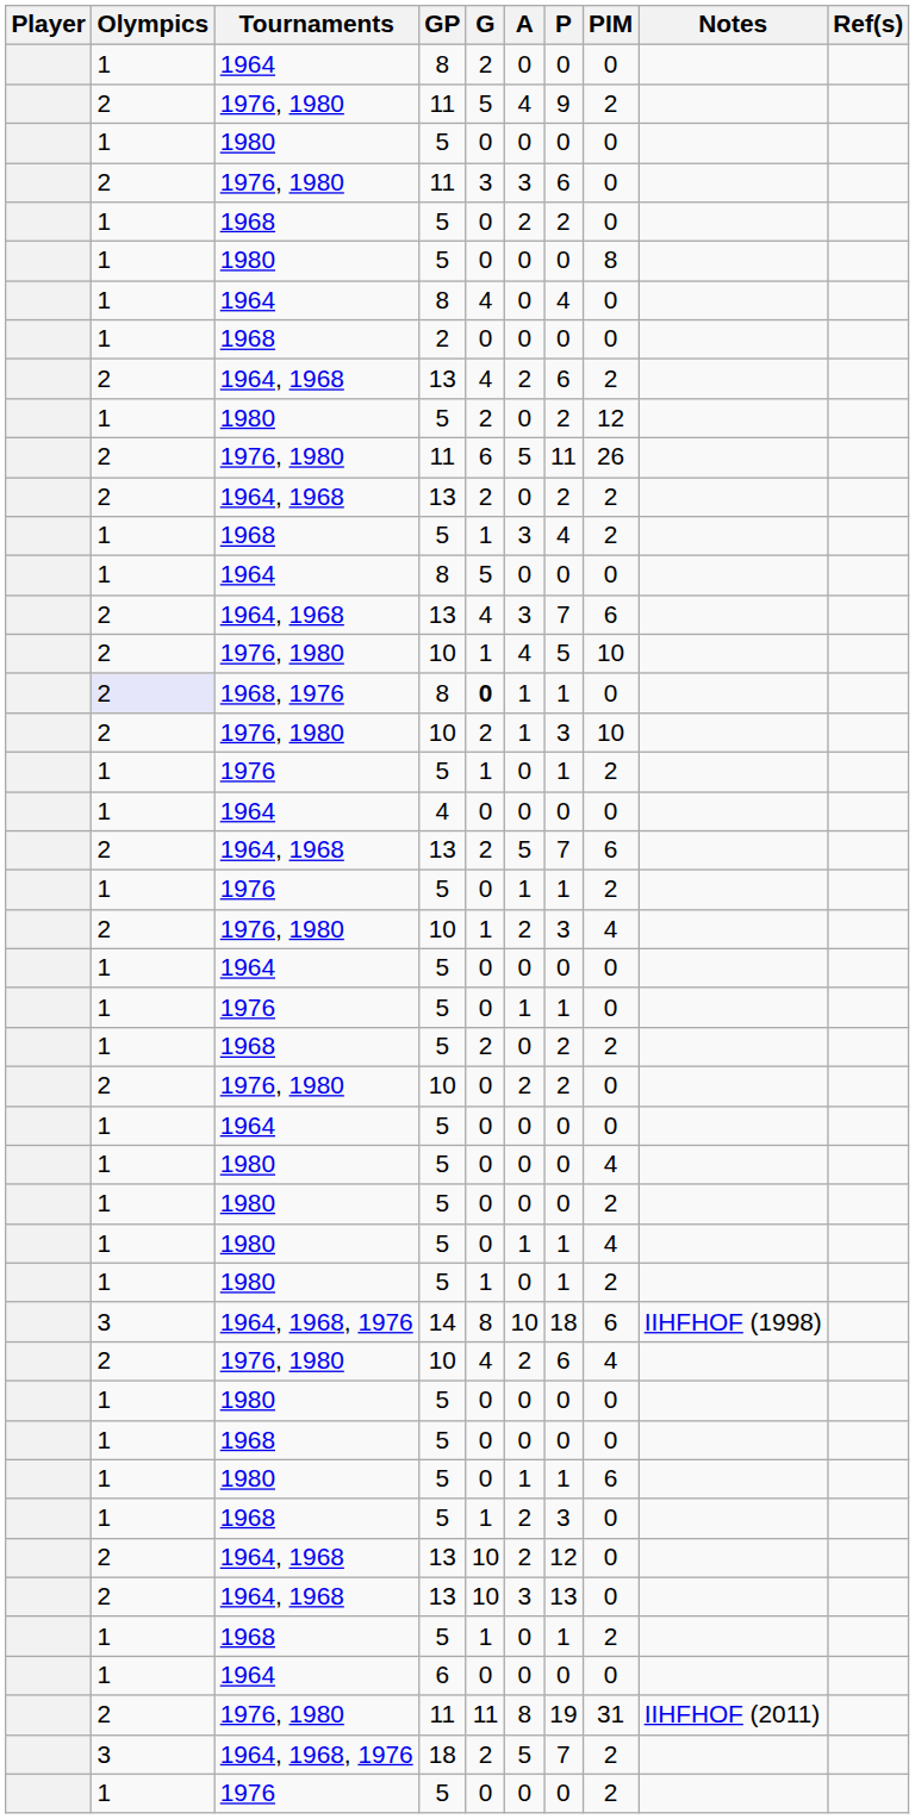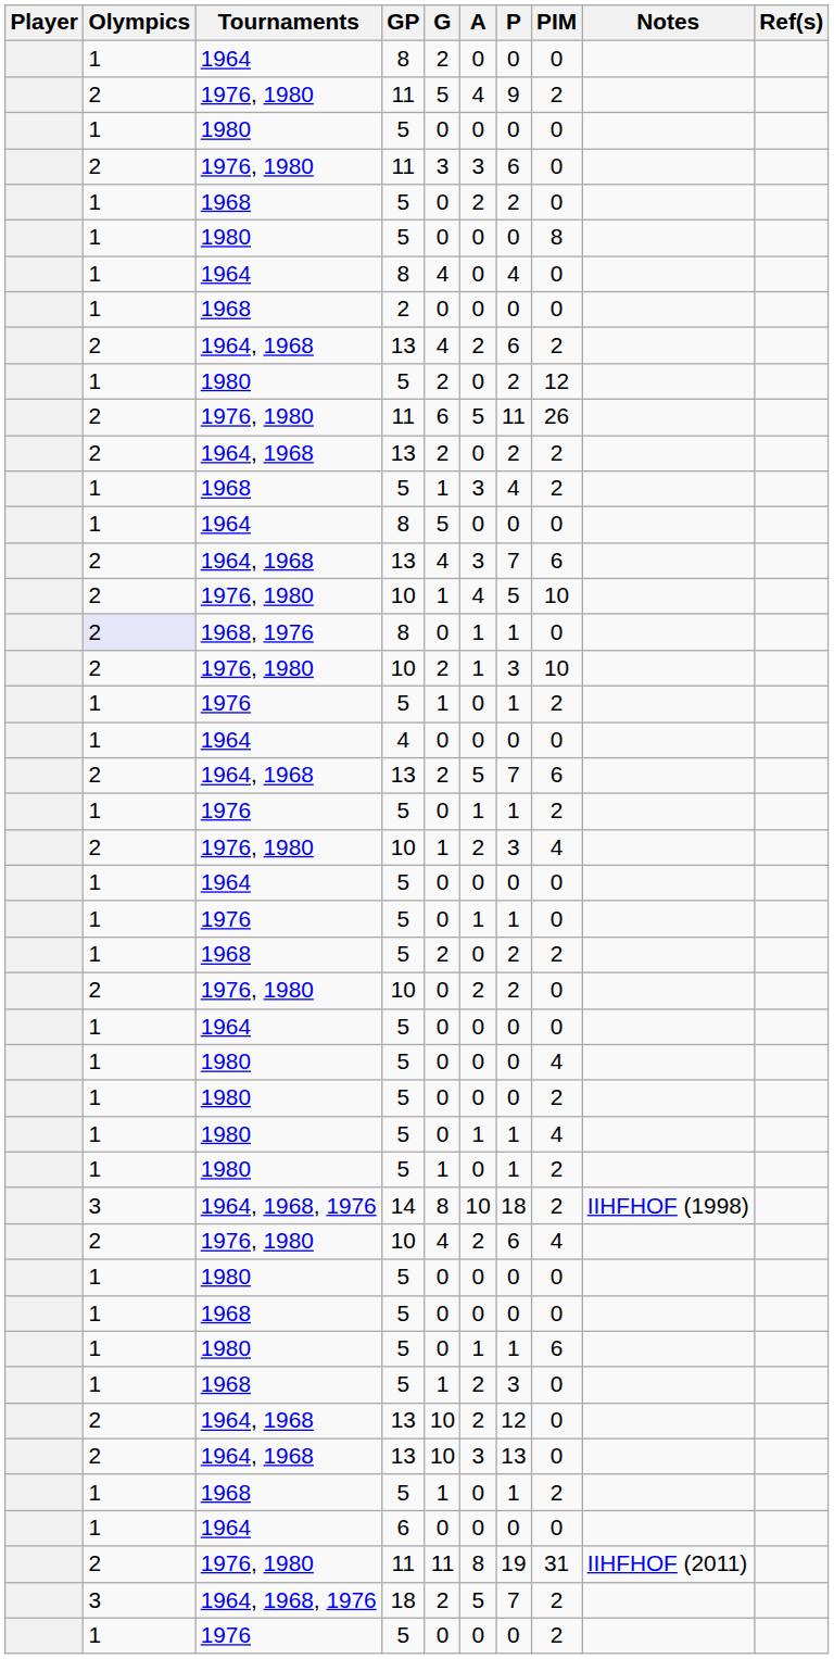1968, 1976 / 8 | G: bold -> normal
14 | PIM: 6 -> 2
